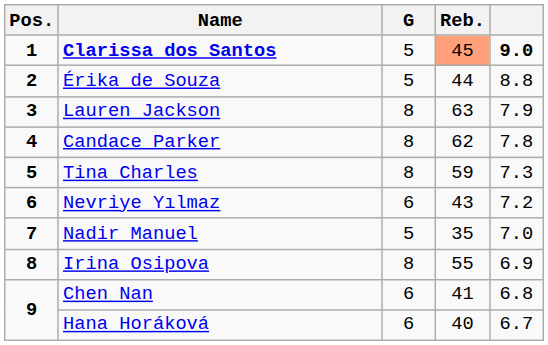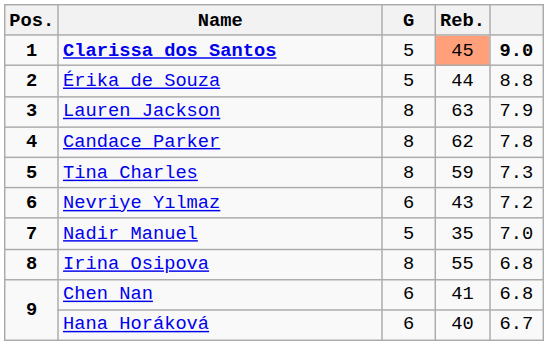Irina Osipova | column 5: 6.9 -> 6.8
